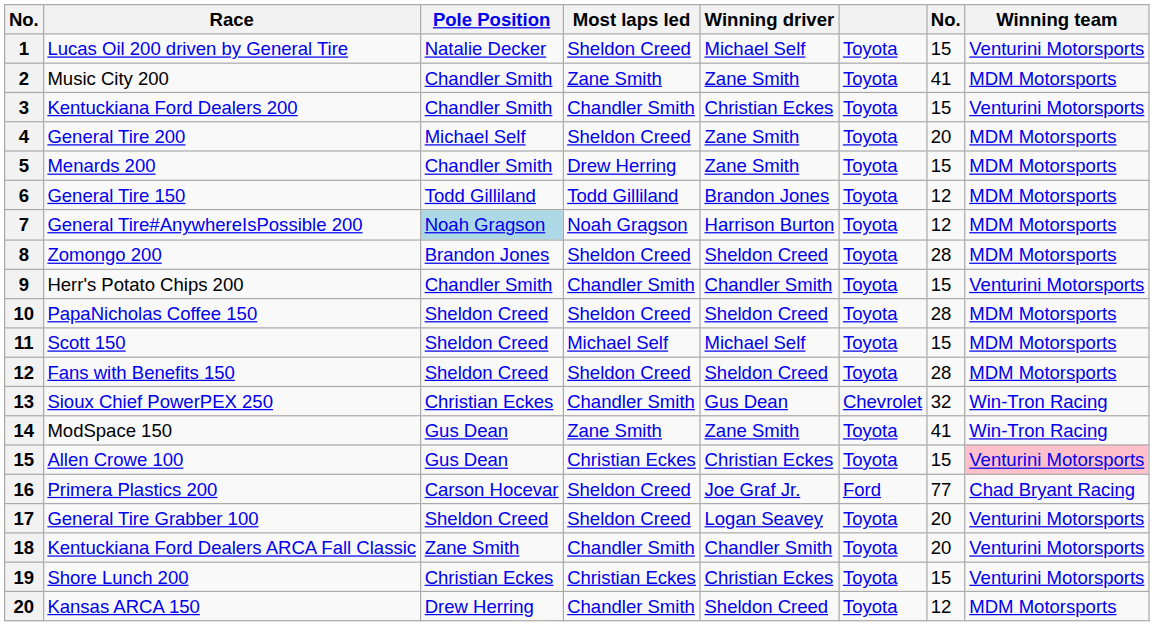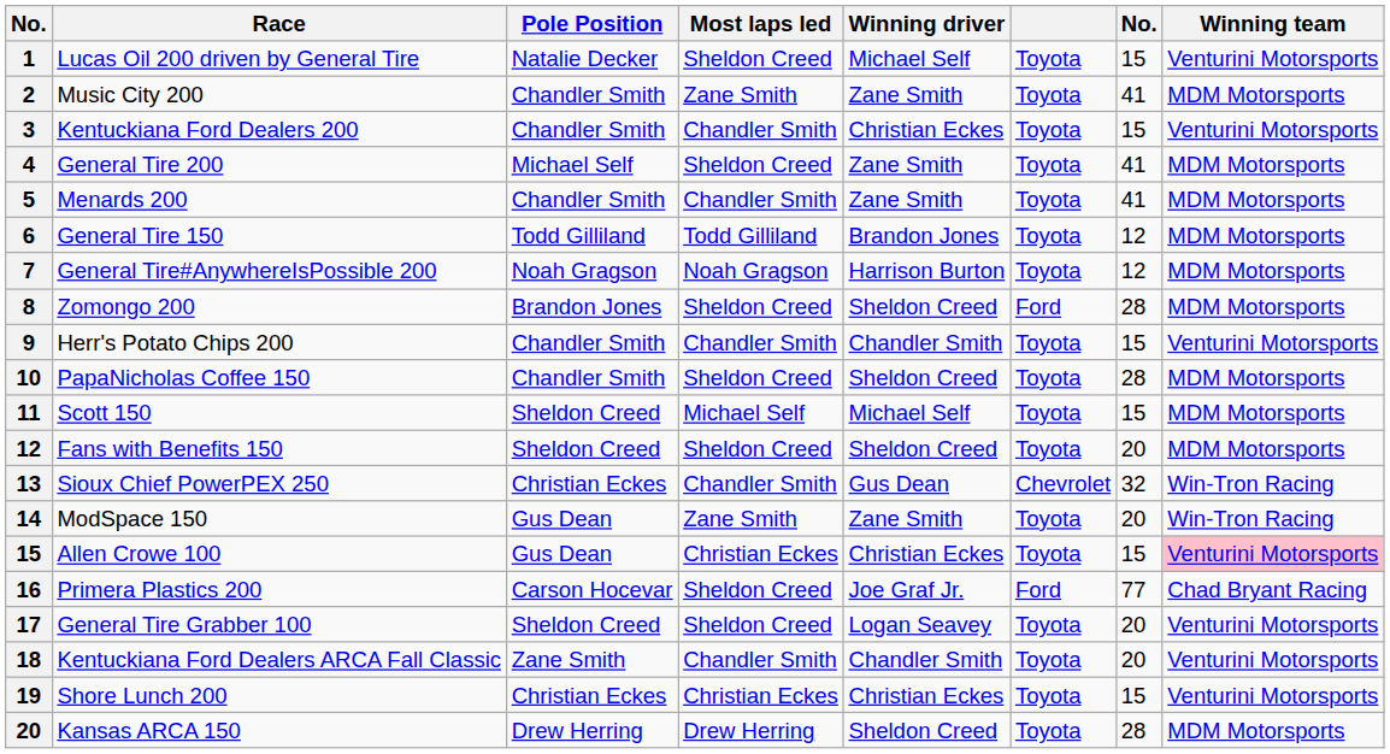General Tire 200 | column 7: 20 -> 41
Menards 200 | Most laps led: Drew Herring -> Chandler Smith
Menards 200 | column 7: 15 -> 41
General Tire#AnywhereIsPossible 200 | Pole Position: lightblue background -> no background
Zomongo 200 | column 6: Toyota -> Ford
PapaNicholas Coffee 150 | Pole Position: Sheldon Creed -> Chandler Smith
Fans with Benefits 150 | column 7: 28 -> 20
ModSpace 150 | column 7: 41 -> 20
Kansas ARCA 150 | Most laps led: Chandler Smith -> Drew Herring
Kansas ARCA 150 | column 7: 12 -> 28
